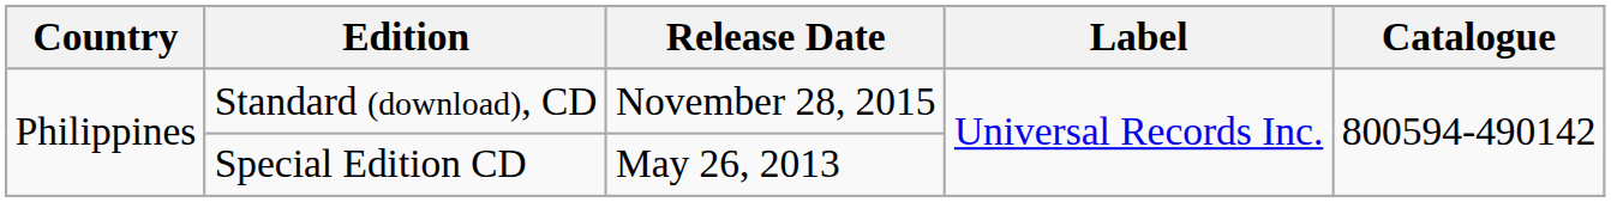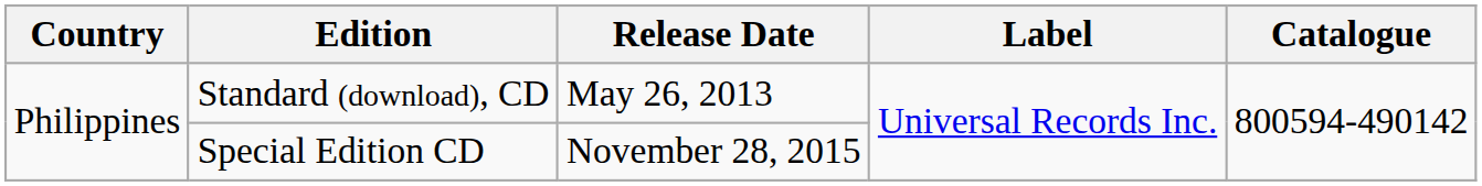Standard (download), CD | Release Date: November 28, 2015 -> May 26, 2013
Special Edition CD | Release Date: May 26, 2013 -> November 28, 2015
